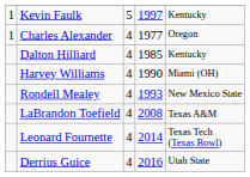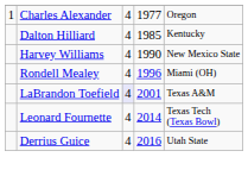- row: 1 | Kevin Faulk | 5 | 1997 | Kentucky
Harvey Williams | column 5: Miami (OH) -> New Mexico State
Rondell Mealey | column 4: 1993 -> 1996
Rondell Mealey | column 5: New Mexico State -> Miami (OH)
LaBrandon Toefield | column 3: no background -> lavender background
LaBrandon Toefield | column 4: 2008 -> 2001
